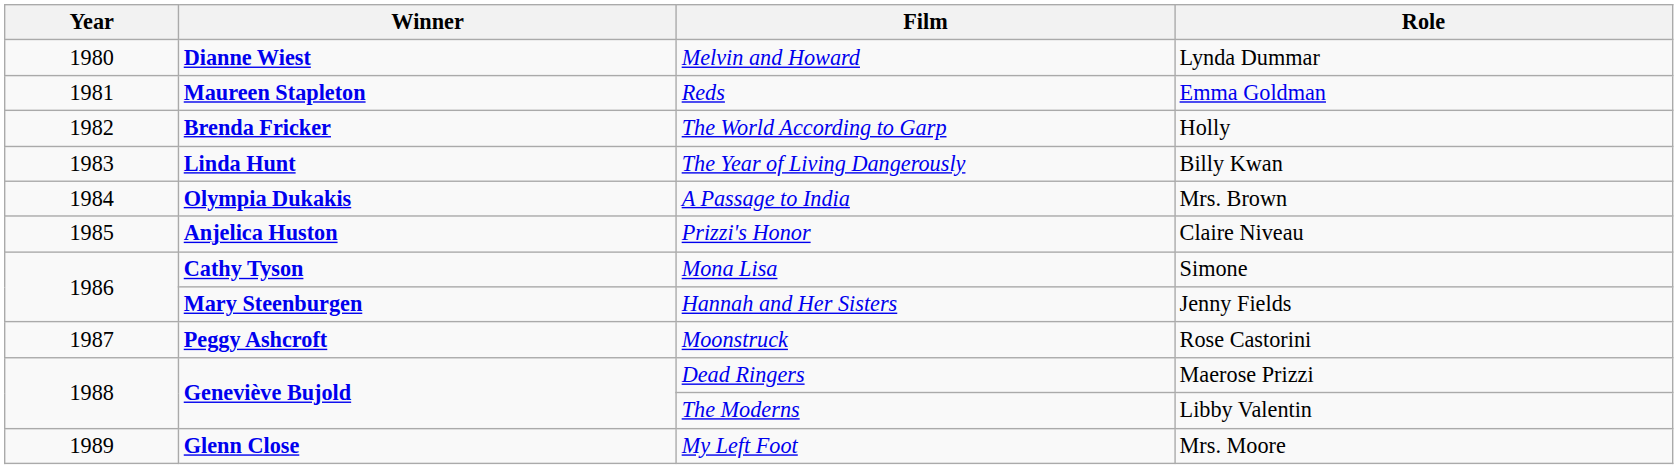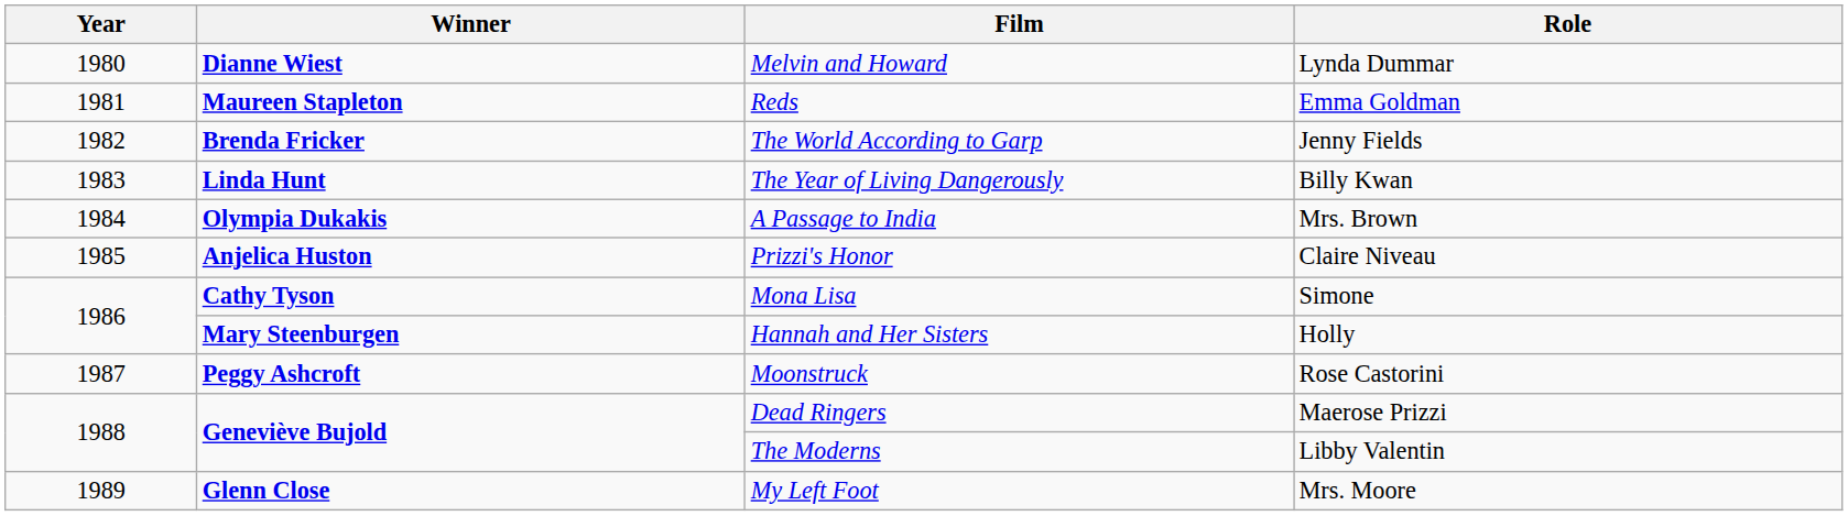The World According to Garp | Role: Holly -> Jenny Fields
Hannah and Her Sisters | Role: Jenny Fields -> Holly
